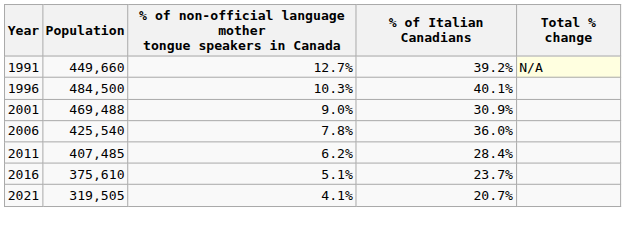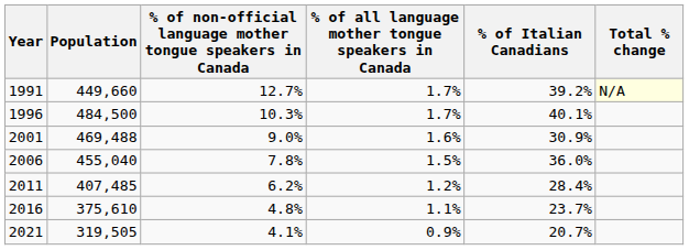+ column: % of all language mother tongue speakers in Canada | 1.7% | 1.7% | 1.6% | 1.5% | 1.2% | 1.1% | 0.9%
2006 | Population: 425,540 -> 455,040
2016 | % of non-official language mother tongue speakers in Canada: 5.1% -> 4.8%
